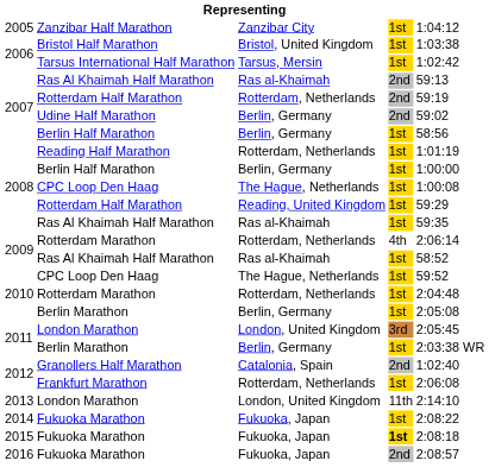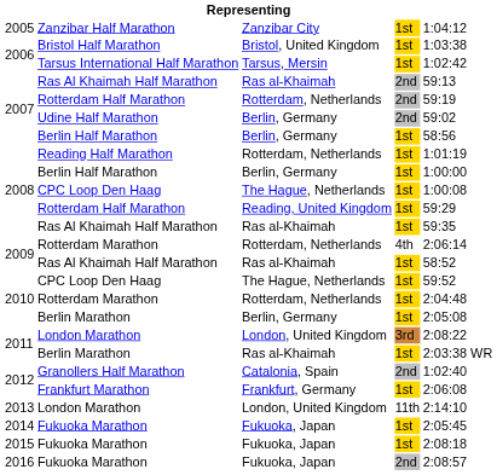2011 / London Marathon | column 5: 2:05:45 -> 2:08:22
2011 / Berlin Marathon | column 3: Berlin, Germany -> Ras al-Khaimah
Frankfurt Marathon | column 3: Rotterdam, Netherlands -> Frankfurt, Germany
2014 / Fukuoka Marathon | column 5: 2:08:22 -> 2:05:45
2015 / Fukuoka Marathon | column 4: bold -> normal
